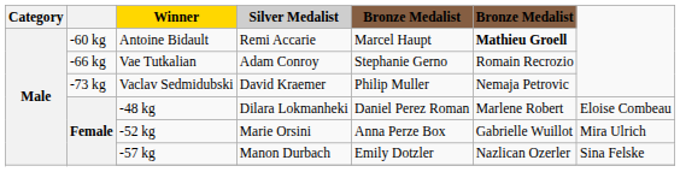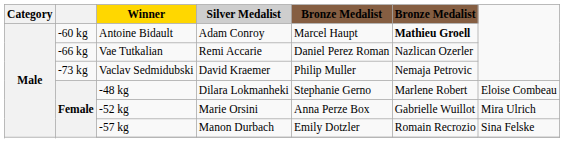Antoine Bidault | Silver Medalist: Remi Accarie -> Adam Conroy
Vae Tutkalian | Silver Medalist: Adam Conroy -> Remi Accarie
Vae Tutkalian | column 5: Stephanie Gerno -> Daniel Perez Roman
Vae Tutkalian | column 6: Romain Recrozio -> Nazlican Ozerler
-48 kg | column 5: Daniel Perez Roman -> Stephanie Gerno
-57 kg | column 6: Nazlican Ozerler -> Romain Recrozio
